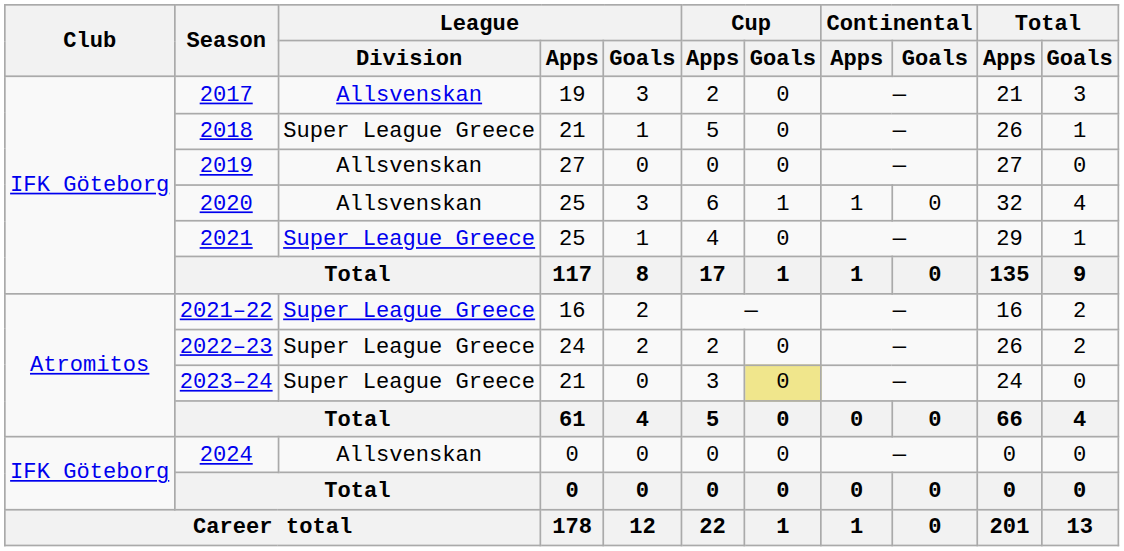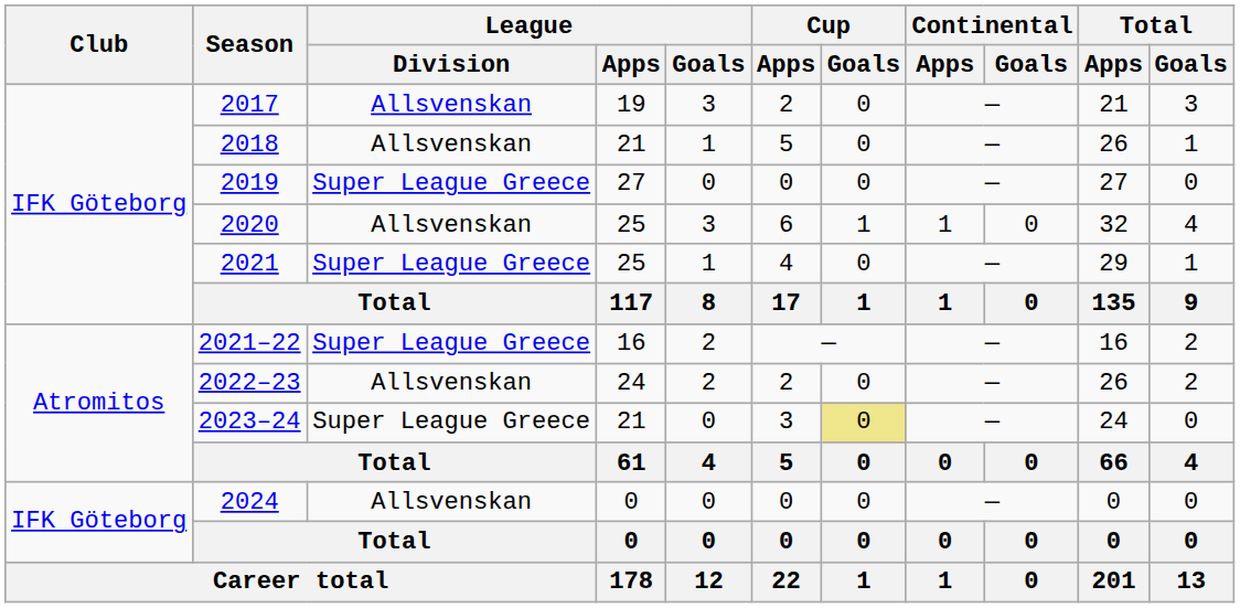2018 | League / Division: Super League Greece -> Allsvenskan
2019 | League / Division: Allsvenskan -> Super League Greece
2022–23 | League / Division: Super League Greece -> Allsvenskan
